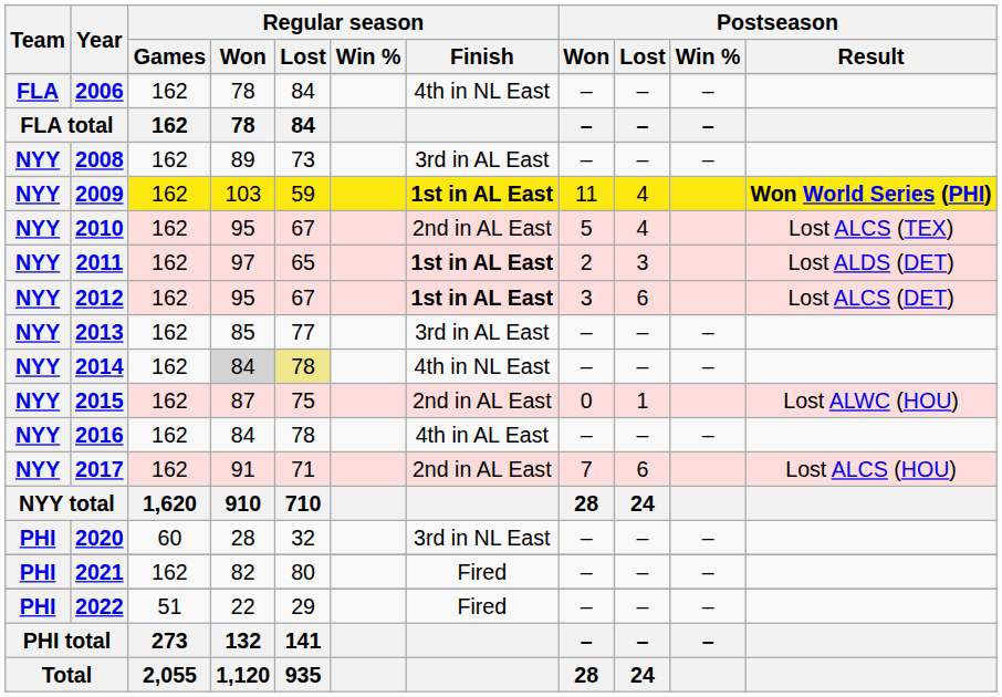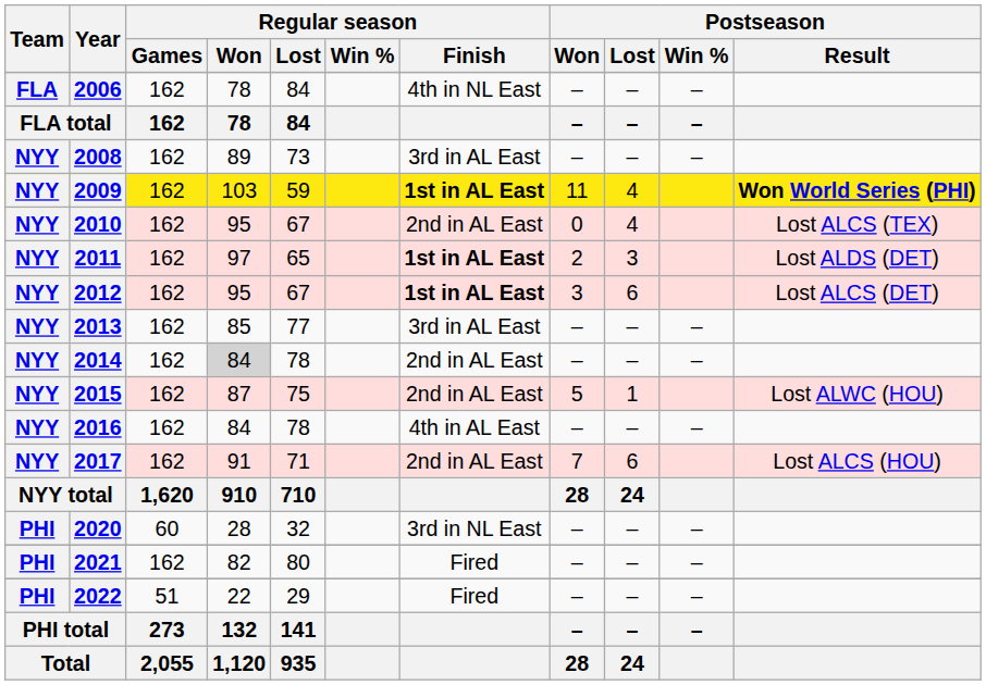2010 | Postseason / Won: 5 -> 0
2014 | Regular season / Lost: khaki background -> no background
2014 | Regular season / Finish: 4th in NL East -> 2nd in AL East
2015 | Postseason / Won: 0 -> 5
